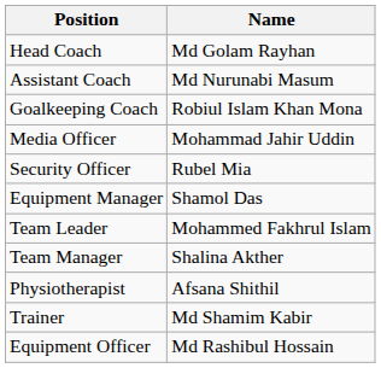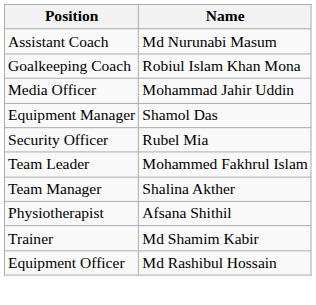- row: Head Coach | Md Golam Rayhan
rows swapped: Security Officer <-> Equipment Manager
